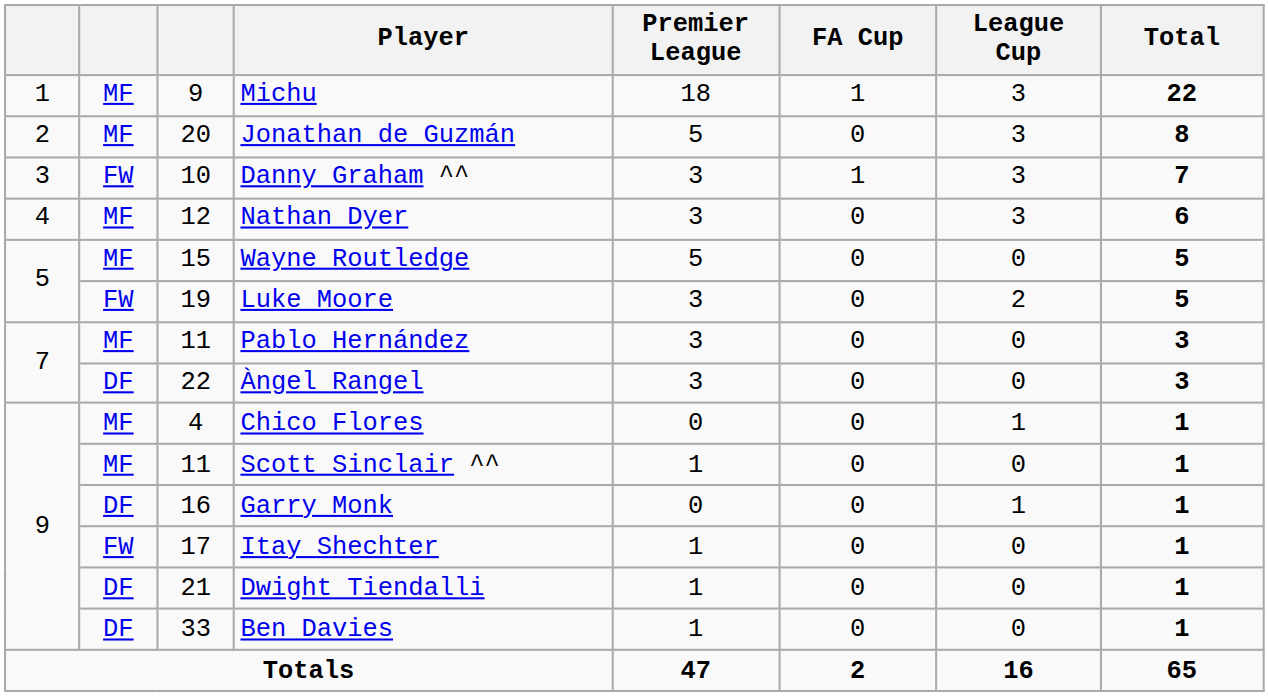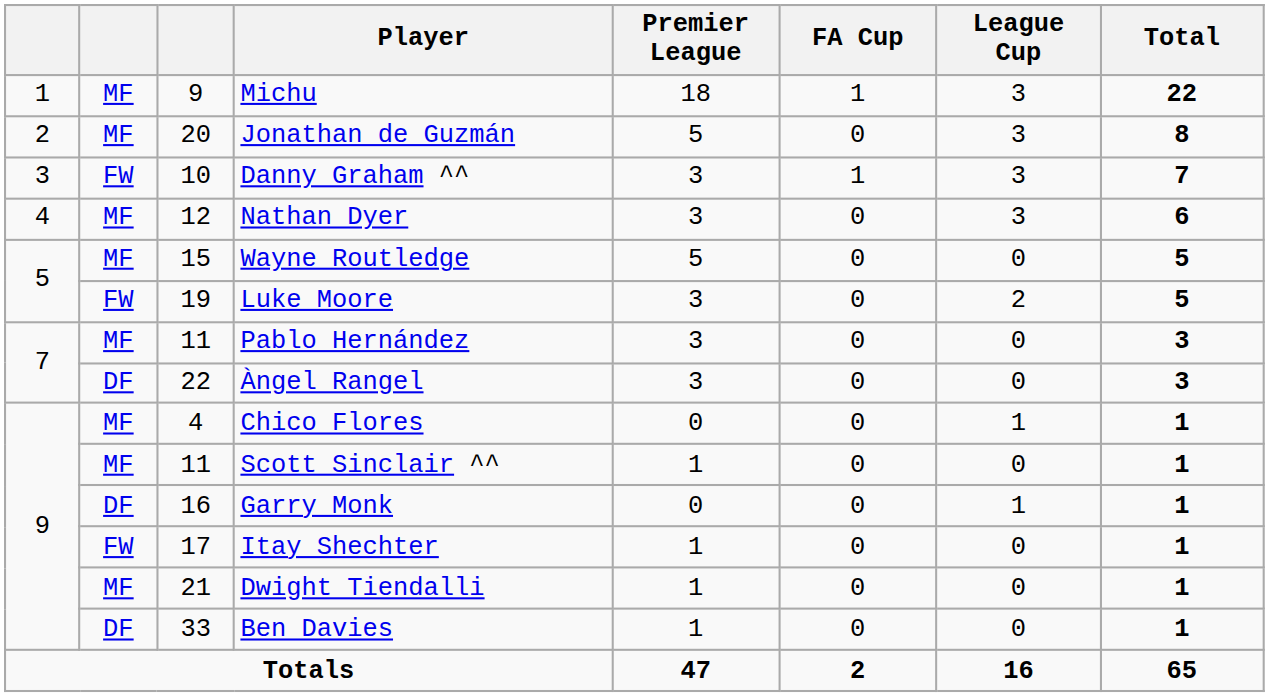Dwight Tiendalli | column 2: DF -> MF
